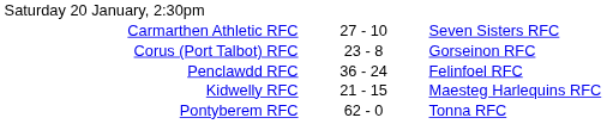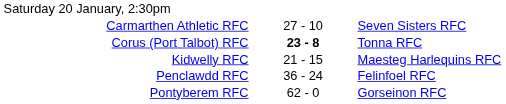Corus (Port Talbot) RFC | column 2: normal -> bold
Corus (Port Talbot) RFC | column 3: Gorseinon RFC -> Tonna RFC
rows swapped: Kidwelly RFC <-> Penclawdd RFC
Pontyberem RFC | column 3: Tonna RFC -> Gorseinon RFC
